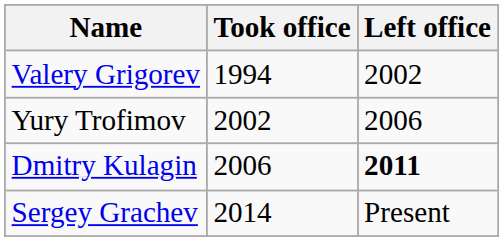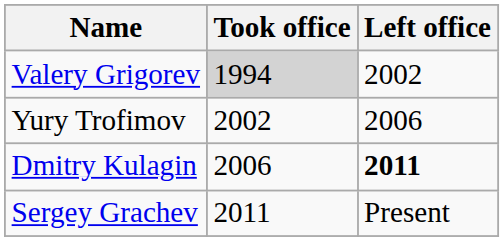Valery Grigorev | Took office: no background -> lightgrey background
Sergey Grachev | Took office: 2014 -> 2011
